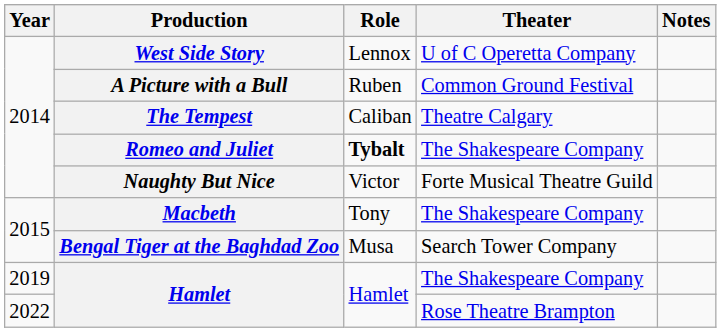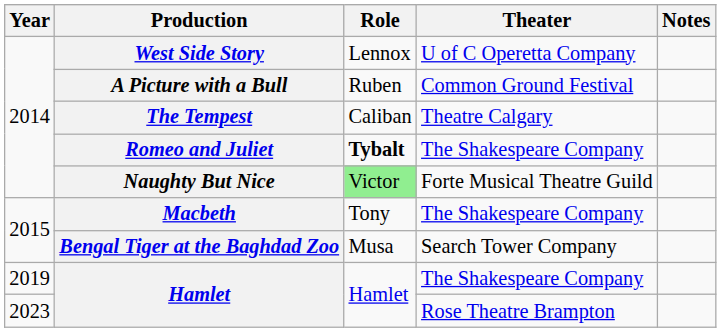Naughty But Nice | Role: no background -> lightgreen background
Hamlet / Rose Theatre Brampton | Year: 2022 -> 2023
